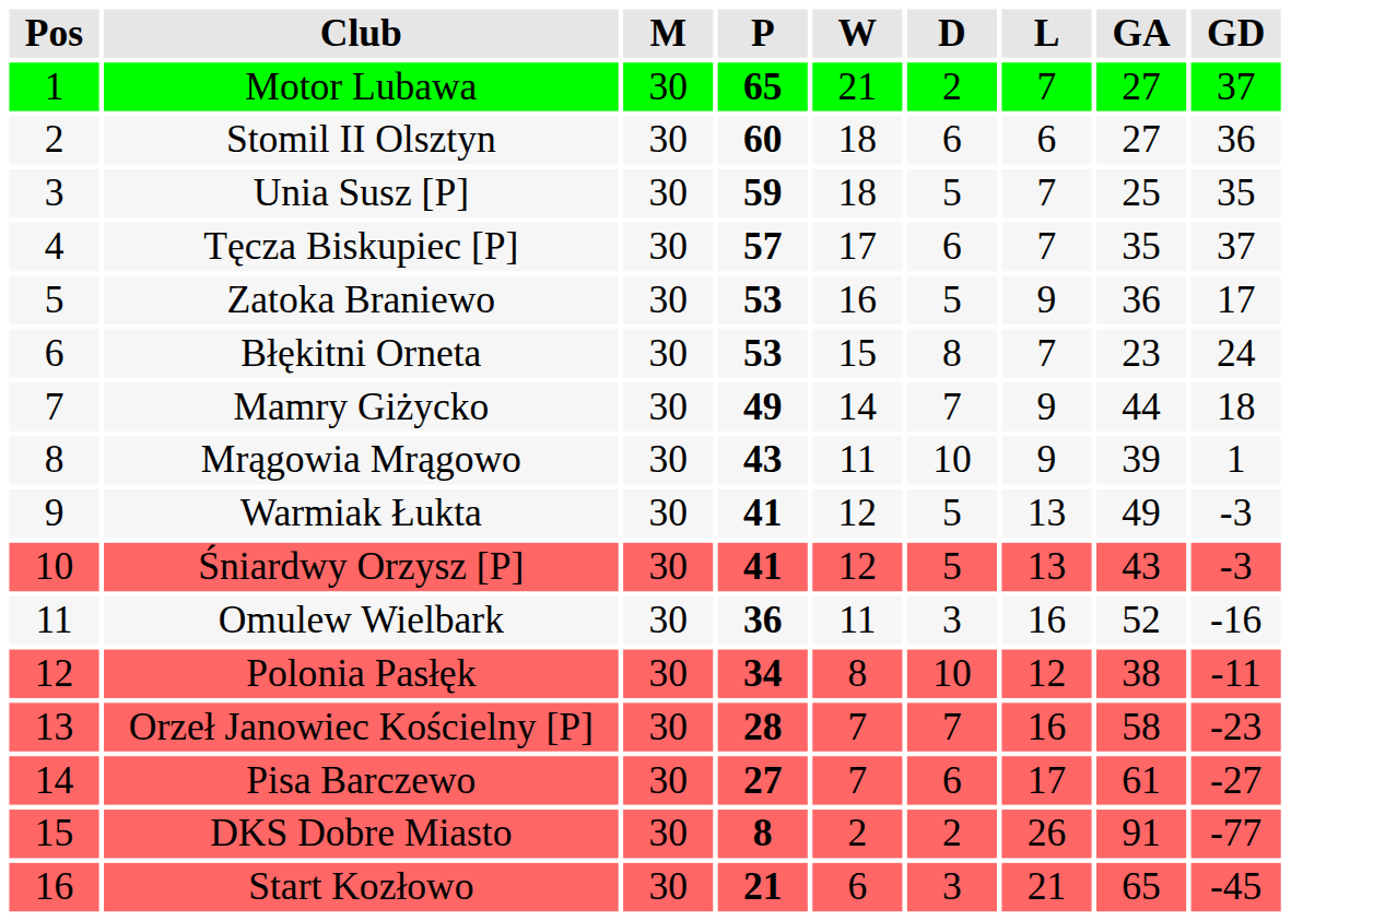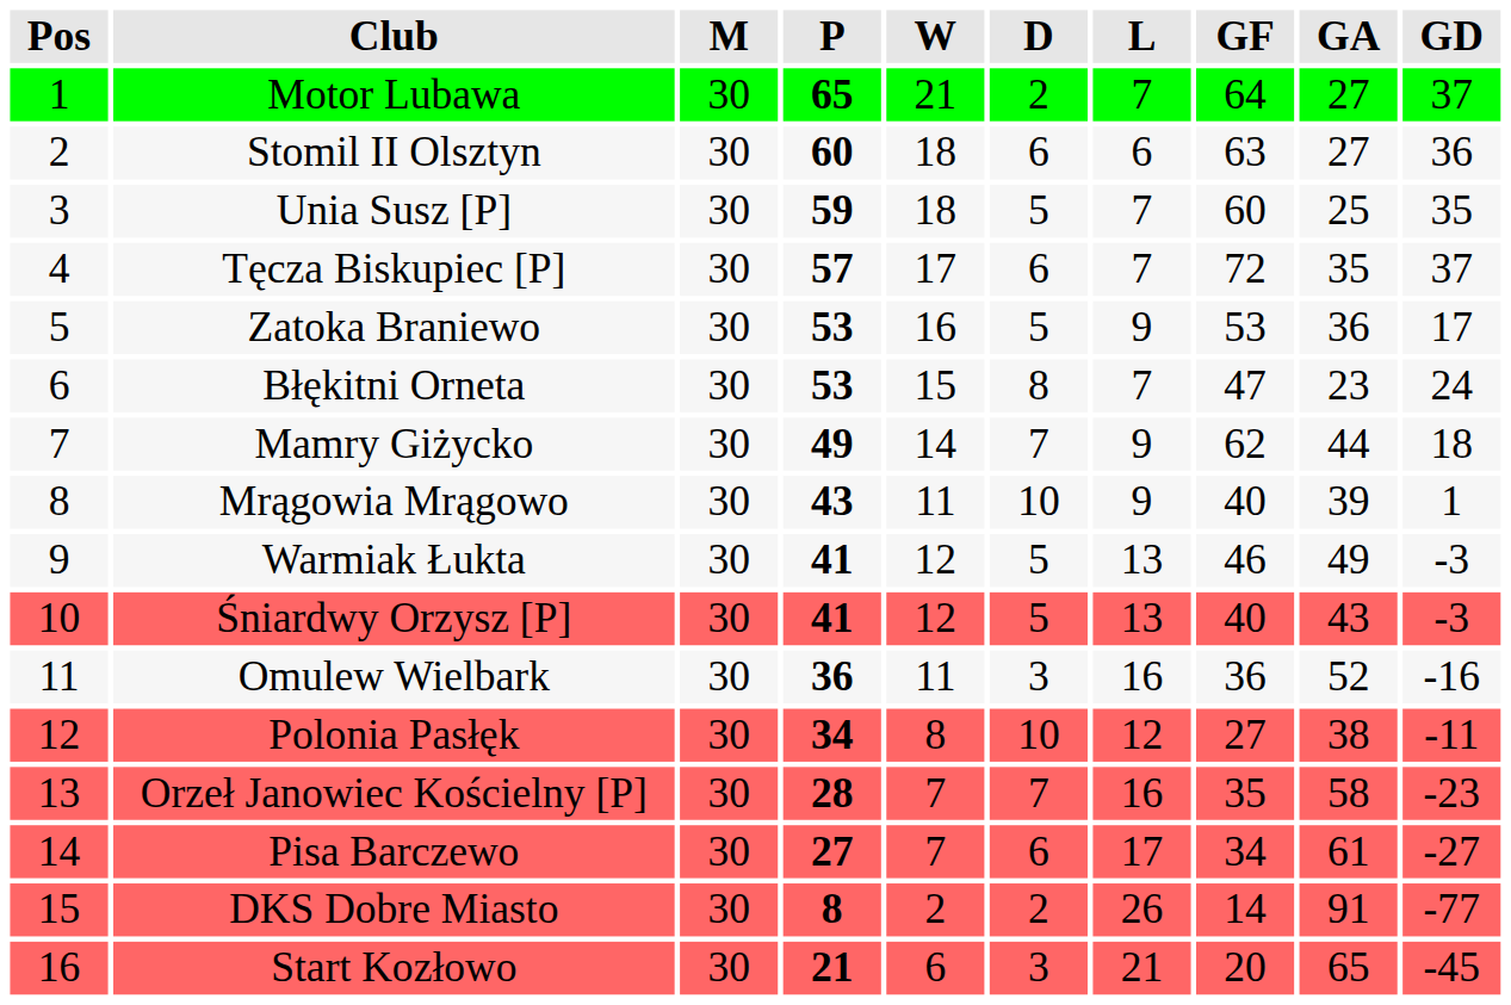+ column: GF | 64 | 63 | 60 | 72 | 53 | 47 | 62 | 40 | 46 | 40 | 36 | 27 | 35 | 34 | 14 | 20
